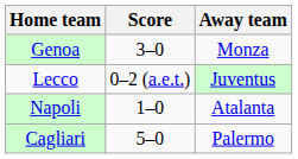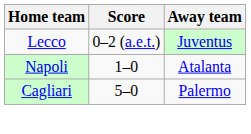- row: Genoa | 3–0 | Monza
